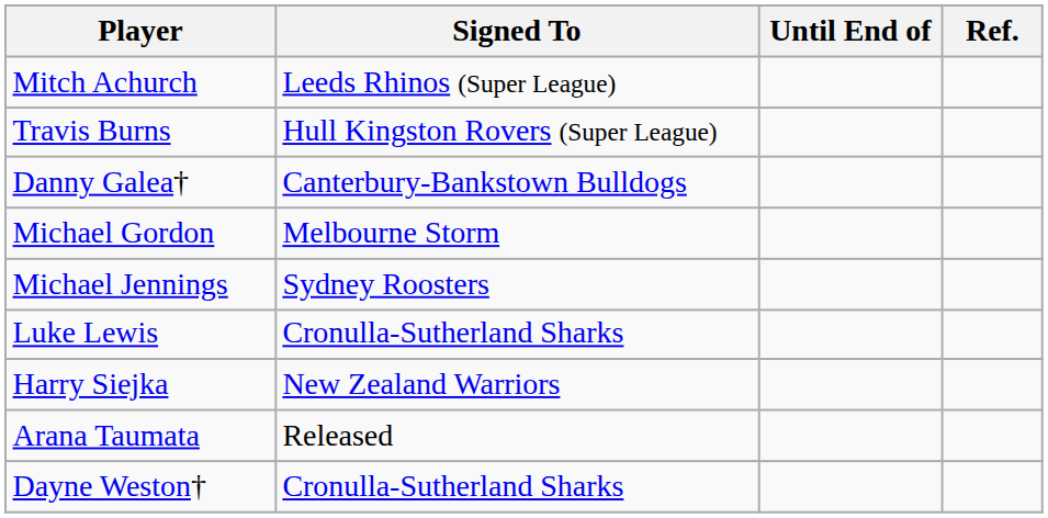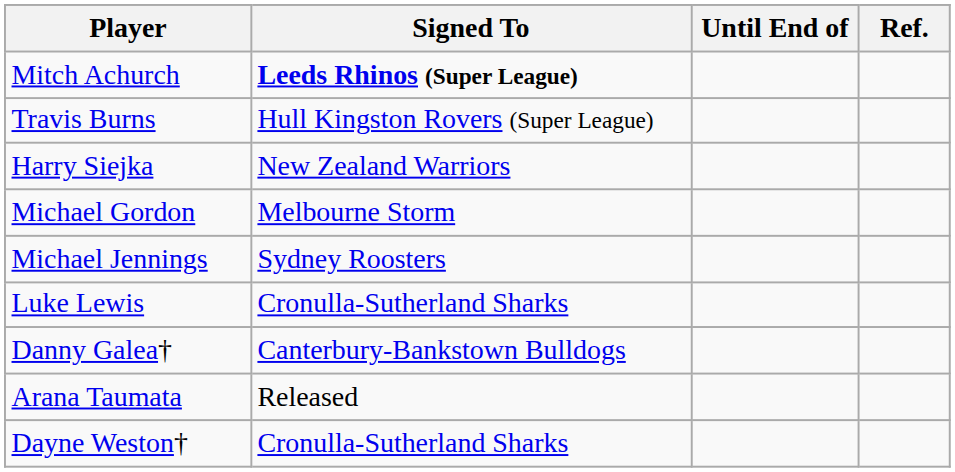Mitch Achurch | Signed To: normal -> bold
rows swapped: Danny Galea† <-> Harry Siejka
